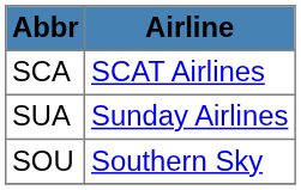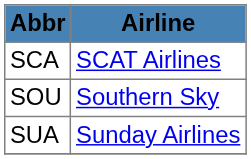rows swapped: SUA <-> SOU
